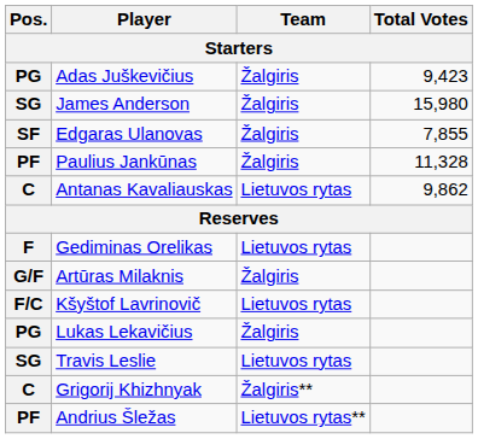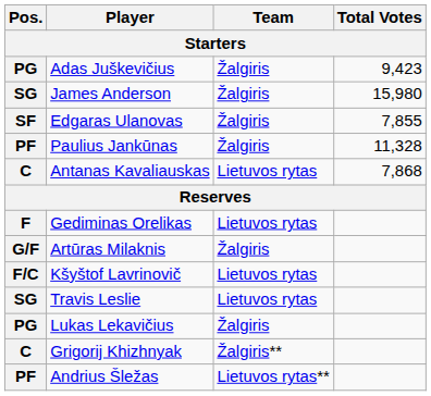Antanas Kavaliauskas | Total Votes: 9,862 -> 7,868
rows swapped: Lukas Lekavičius <-> Travis Leslie
